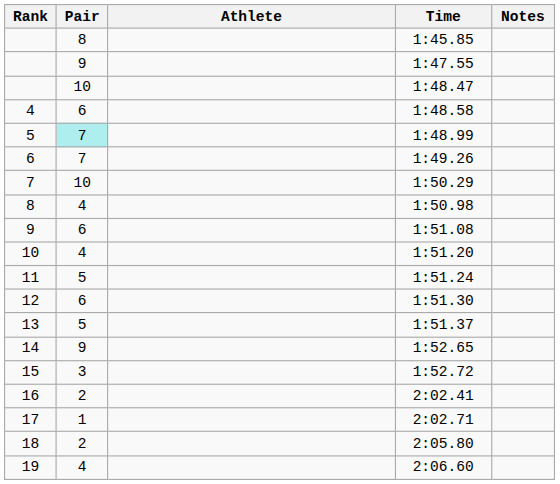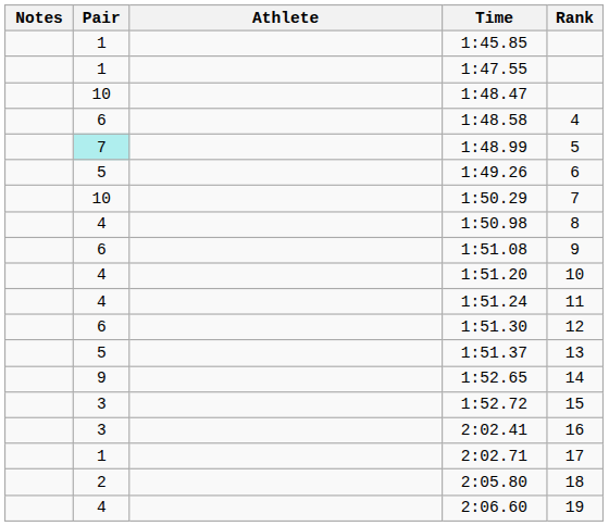columns swapped: Rank <-> Notes
1:45.85 | Pair: 8 -> 1
1:47.55 | Pair: 9 -> 1
1:49.26 | Pair: 7 -> 5
1:51.24 | Pair: 5 -> 4
2:02.41 | Pair: 2 -> 3
